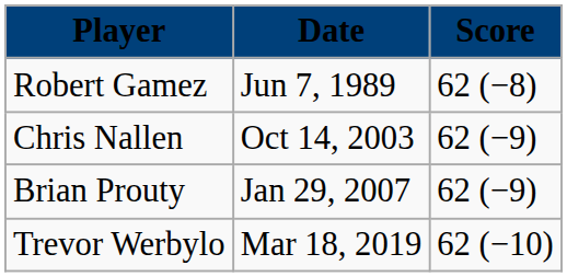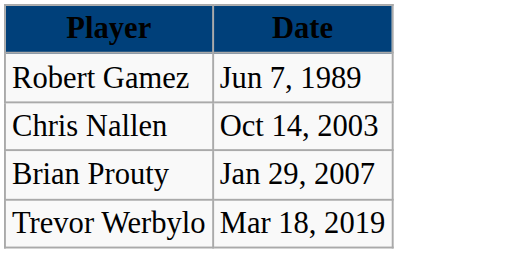- column: Score | 62 (−8) | 62 (−9) | 62 (−9) | 62 (−10)
